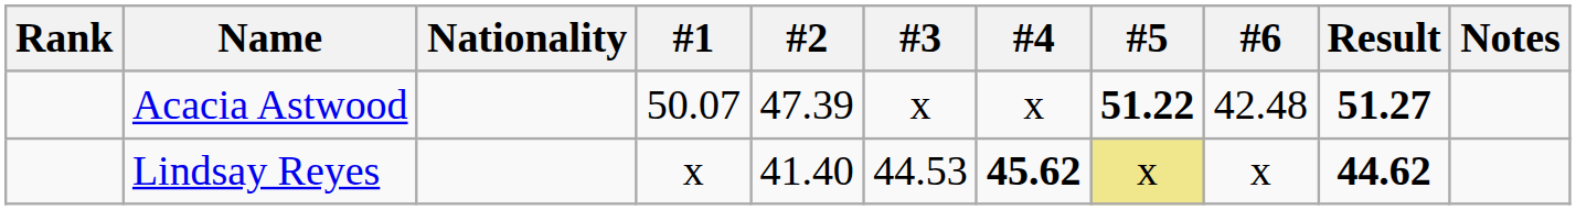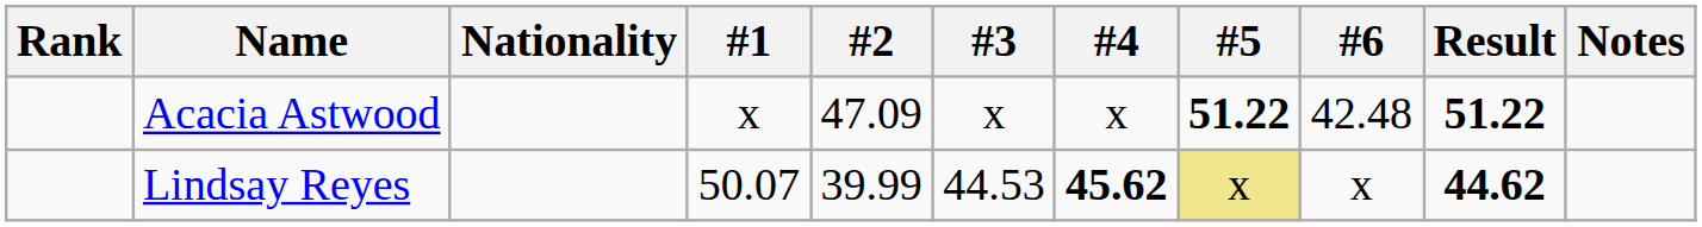Acacia Astwood | #1: 50.07 -> x
Acacia Astwood | #2: 47.39 -> 47.09
Acacia Astwood | Result: 51.27 -> 51.22
Lindsay Reyes | #1: x -> 50.07
Lindsay Reyes | #2: 41.40 -> 39.99
